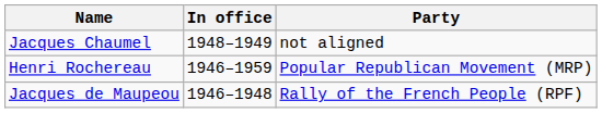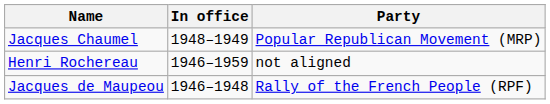Jacques Chaumel | Party: not aligned -> Popular Republican Movement (MRP)
Henri Rochereau | Party: Popular Republican Movement (MRP) -> not aligned
